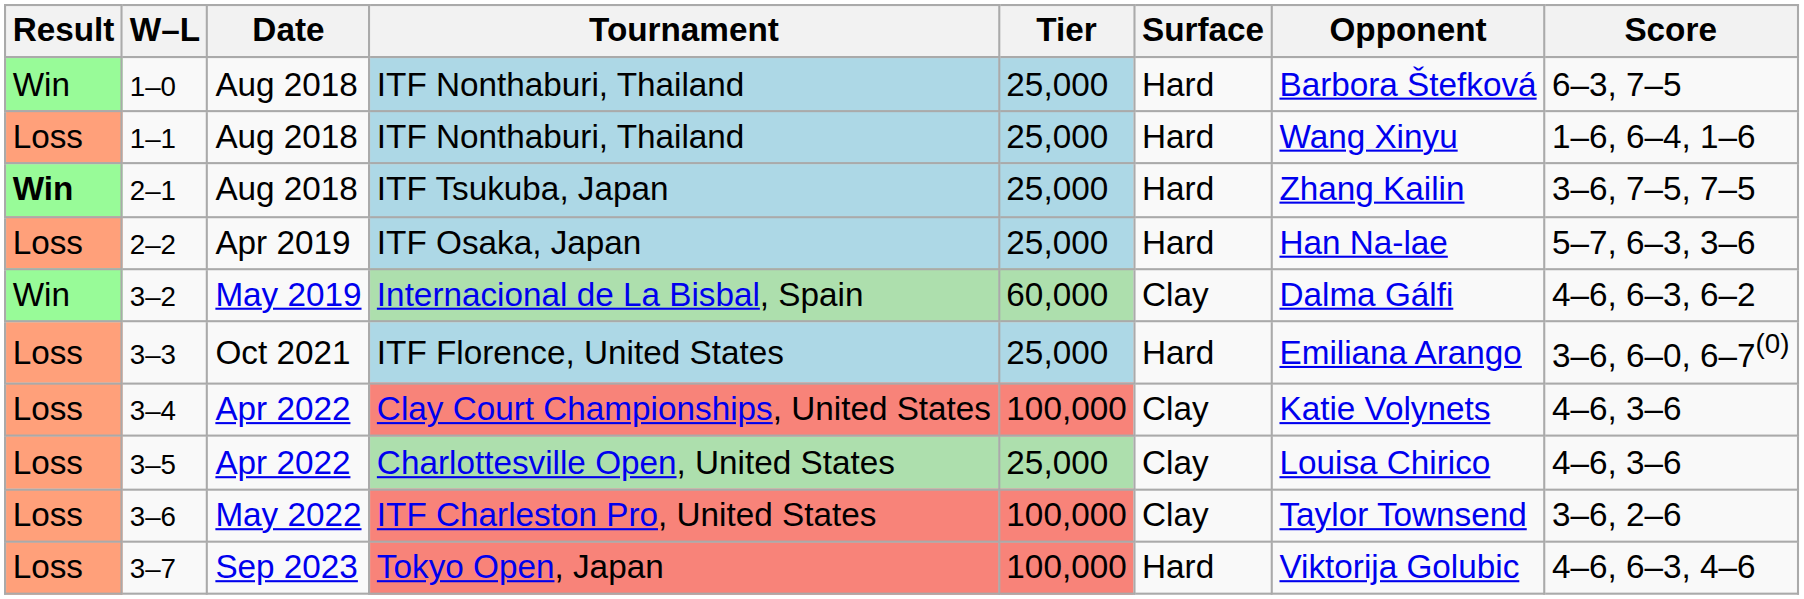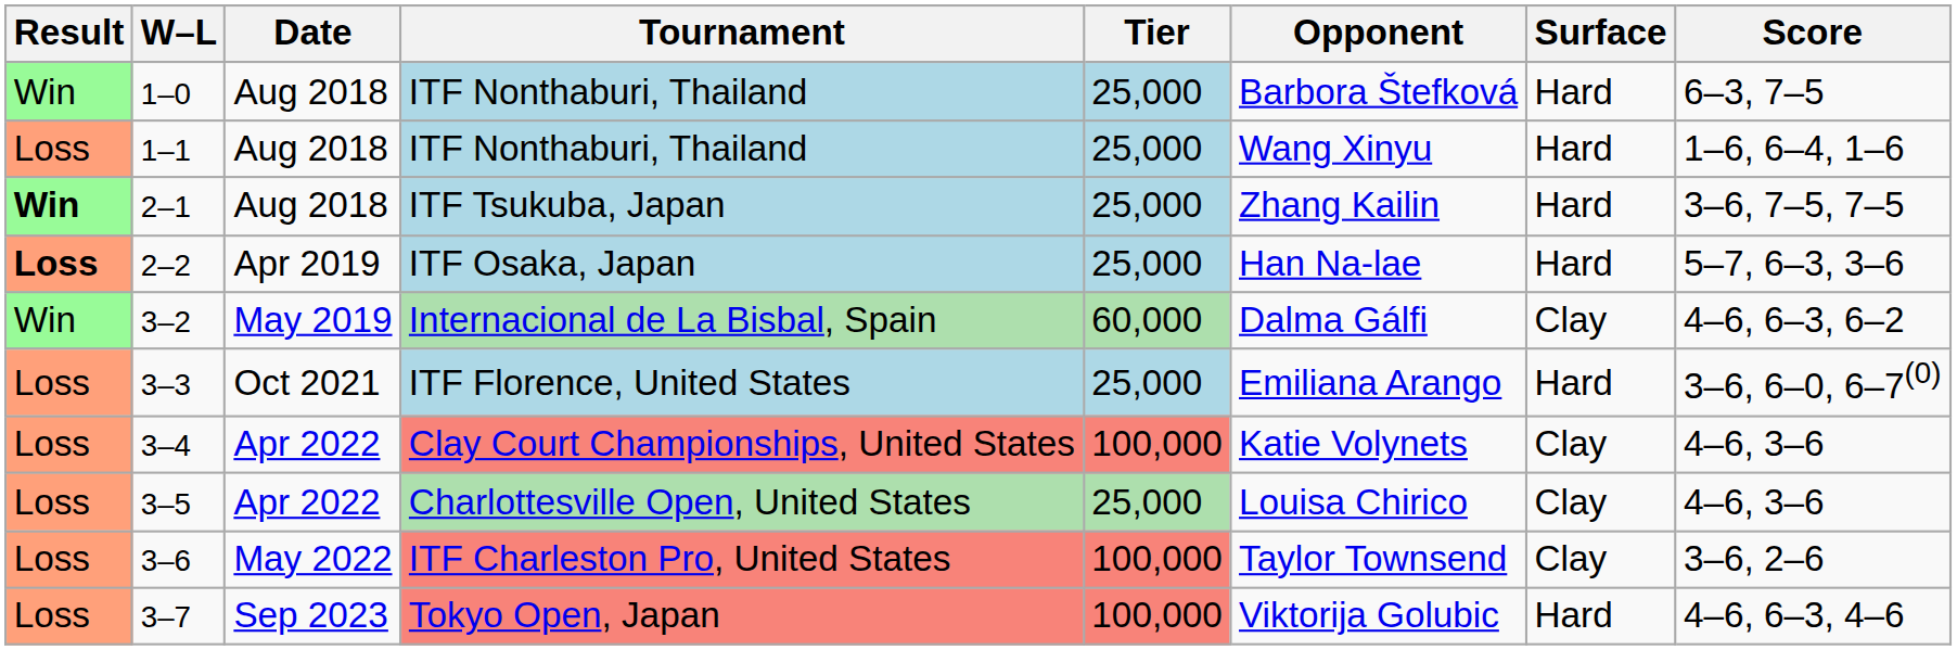columns swapped: Surface <-> Opponent
ITF Osaka, Japan | Result: normal -> bold
